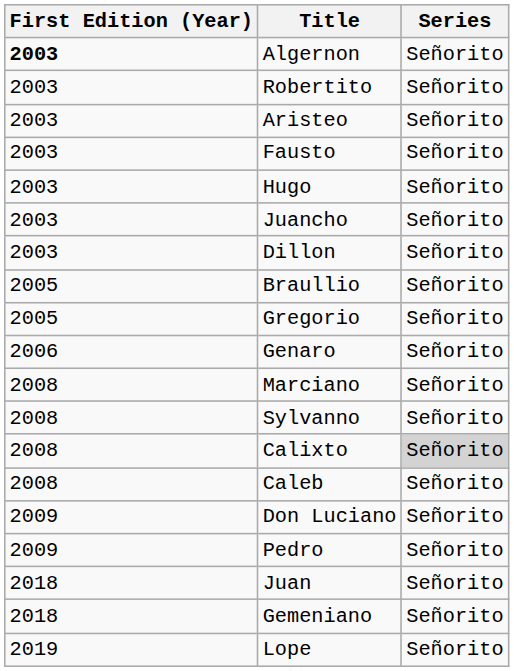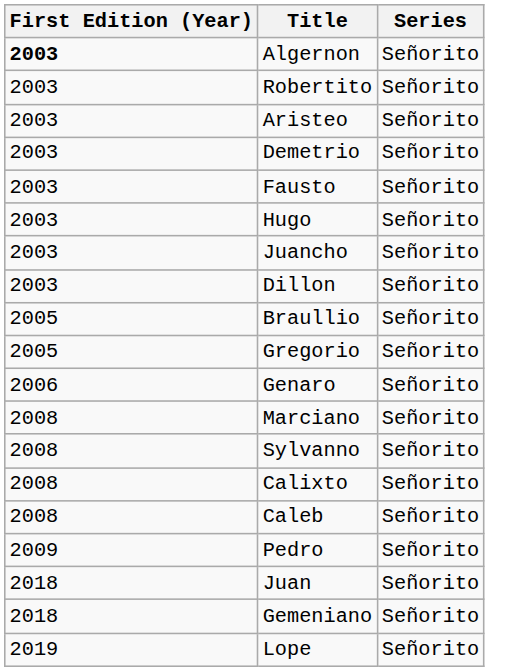+ row: 2003 | Demetrio | Señorito
Calixto | Series: lightgrey background -> no background
- row: 2009 | Don Luciano | Señorito
